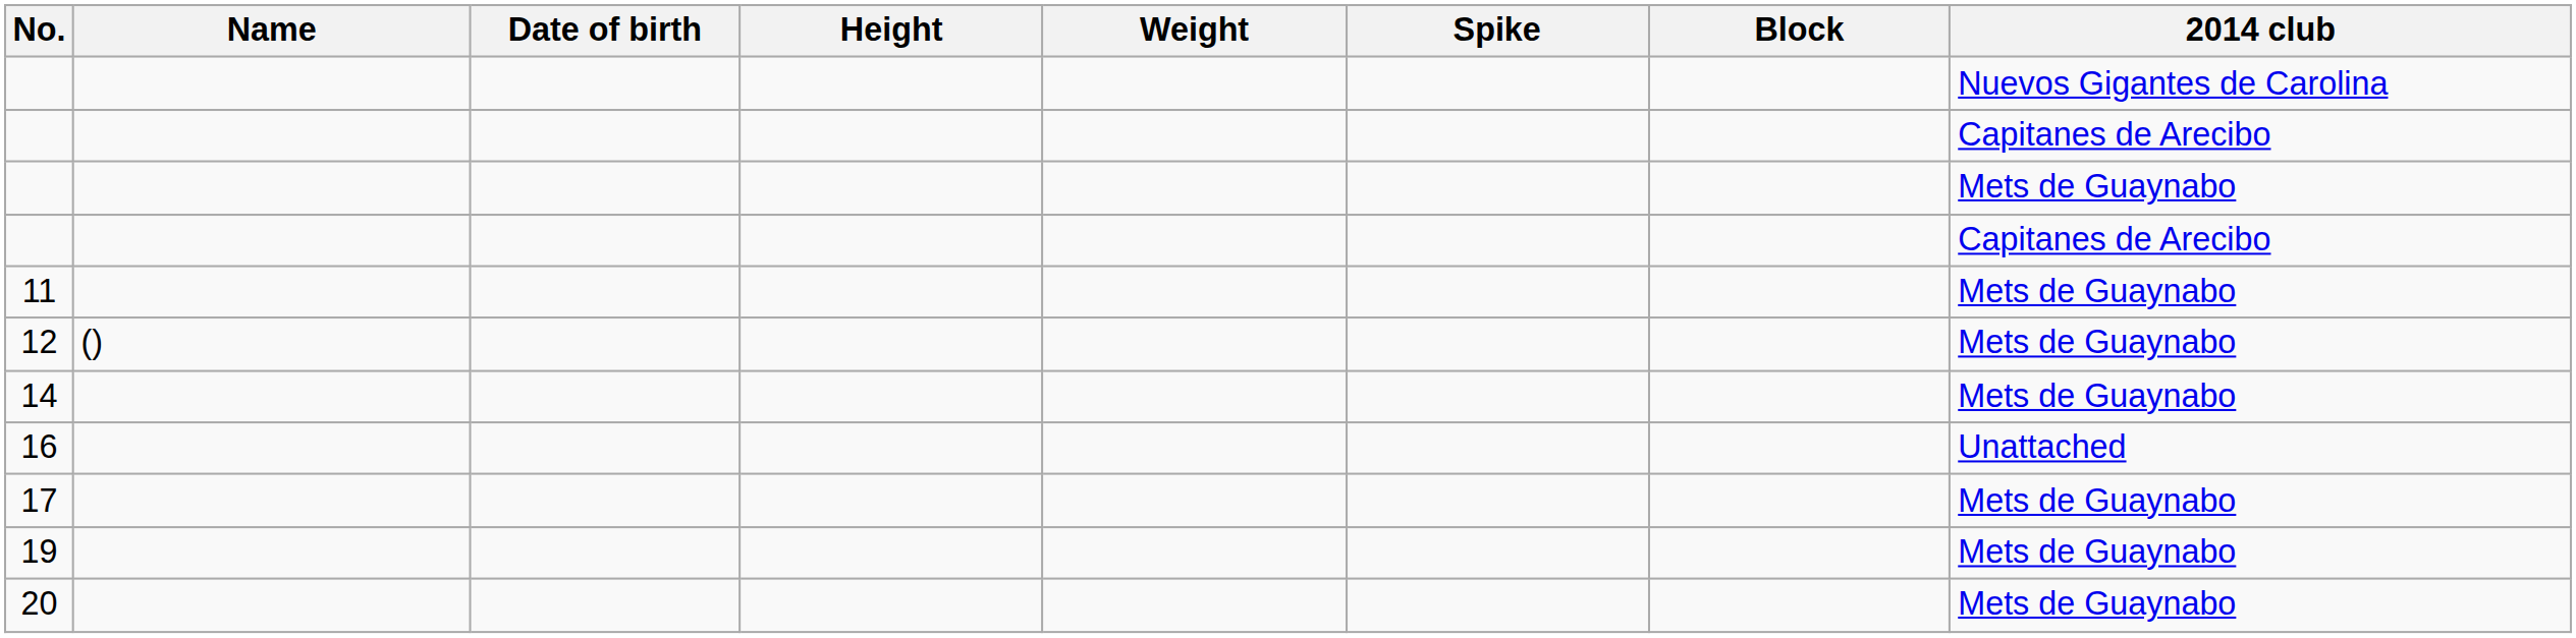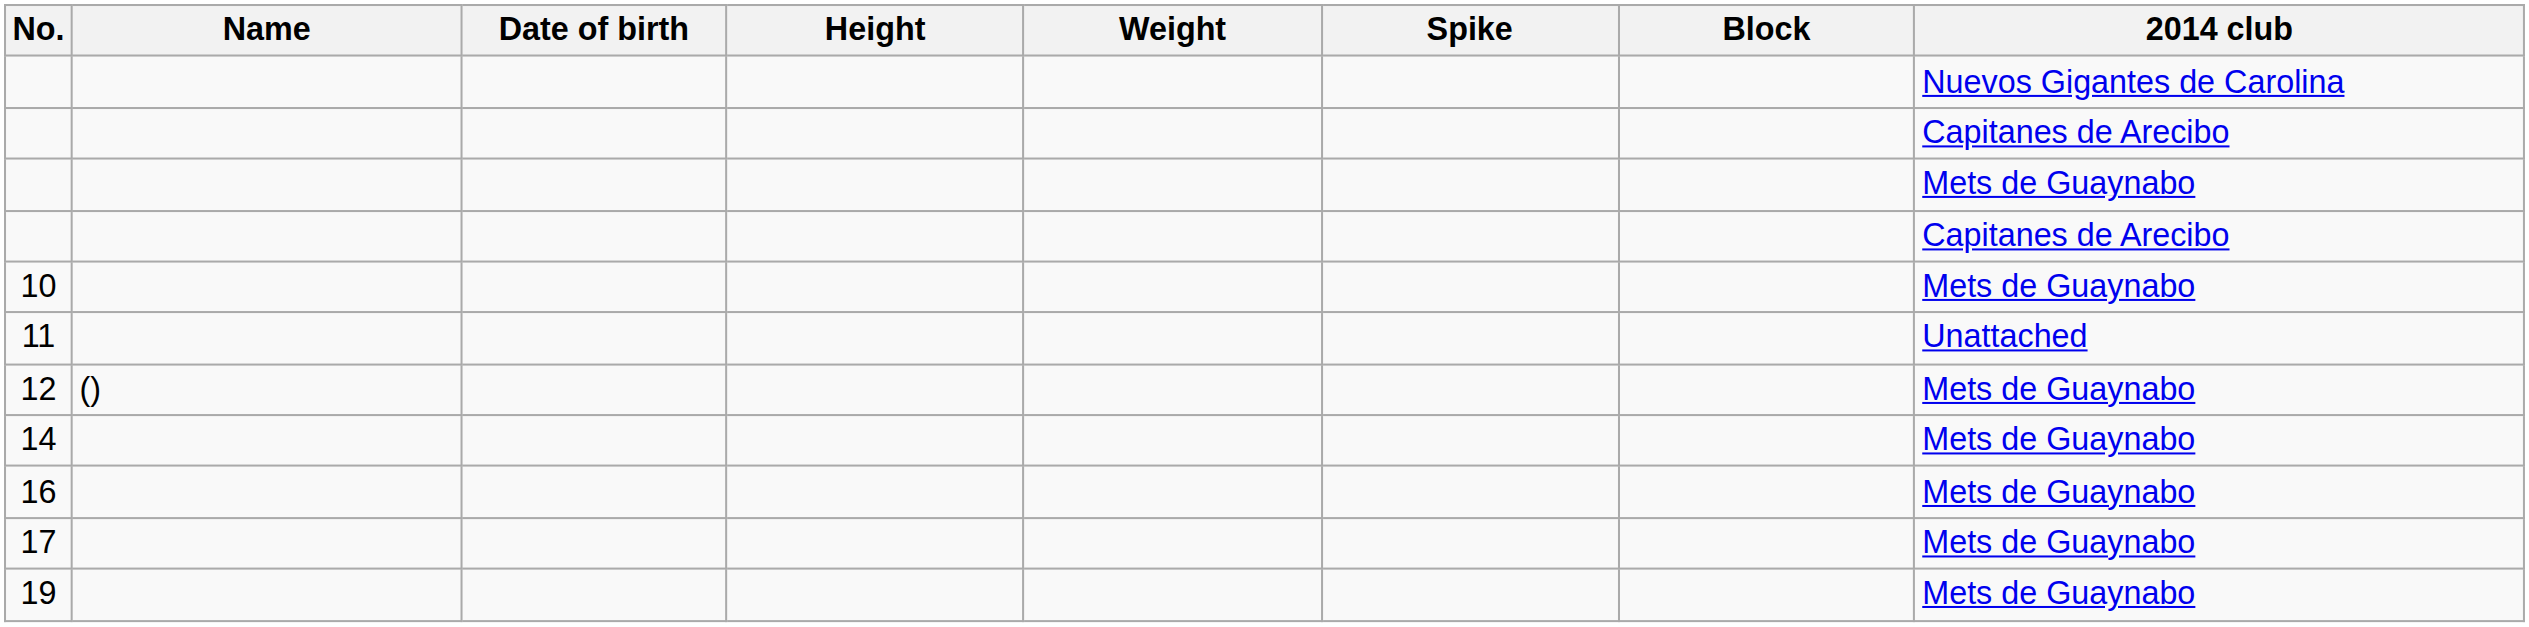+ row: 10 | Mets de Guaynabo
11 | 2014 club: Mets de Guaynabo -> Unattached
16 | 2014 club: Unattached -> Mets de Guaynabo
- row: 20 | Mets de Guaynabo
